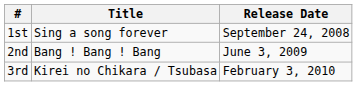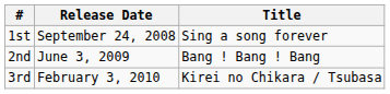columns swapped: Release Date <-> Title
